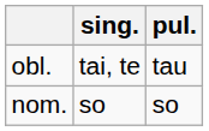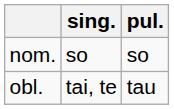rows swapped: nom. <-> obl.
